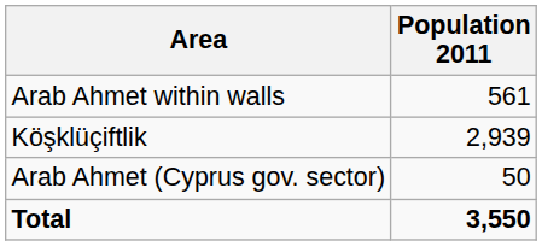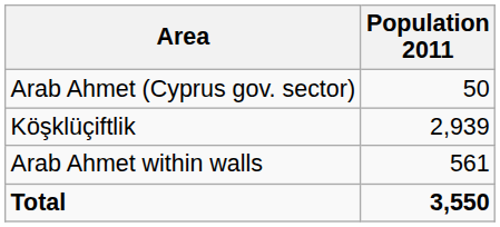rows swapped: Arab Ahmet within walls <-> Arab Ahmet (Cyprus gov. sector)
